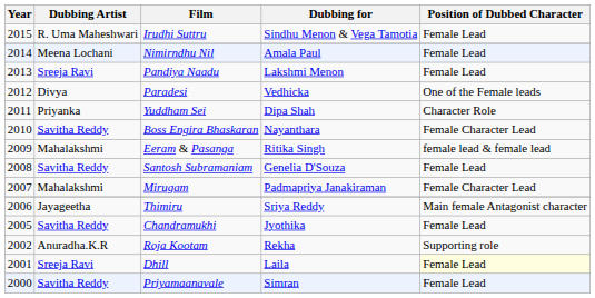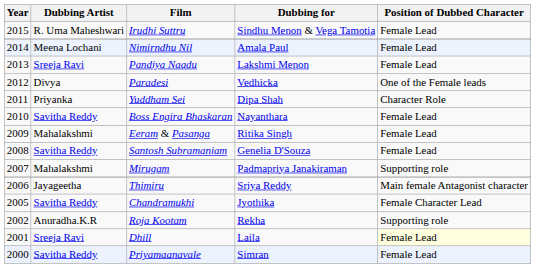Boss Engira Bhaskaran | Position of Dubbed Character: Female Character Lead -> Female Lead
Eeram & Pasanga | Position of Dubbed Character: female lead & female lead -> Female Lead
Mirugam | Position of Dubbed Character: Female Character Lead -> Supporting role
Chandramukhi | Position of Dubbed Character: Female Lead -> Female Character Lead
